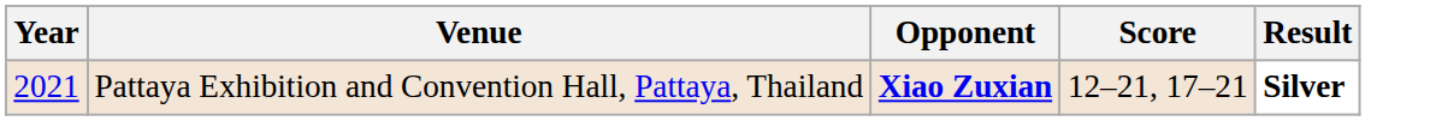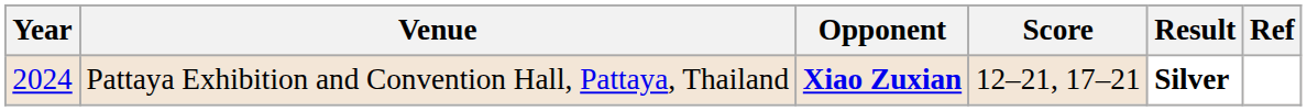+ column: Ref
Pattaya Exhibition and Convention Hall, Pattaya, Thailand | Year: 2021 -> 2024
